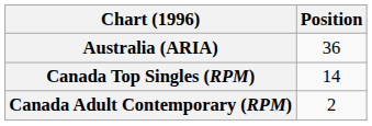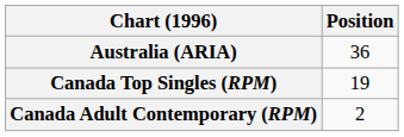Canada Top Singles (RPM) | Position: 14 -> 19
